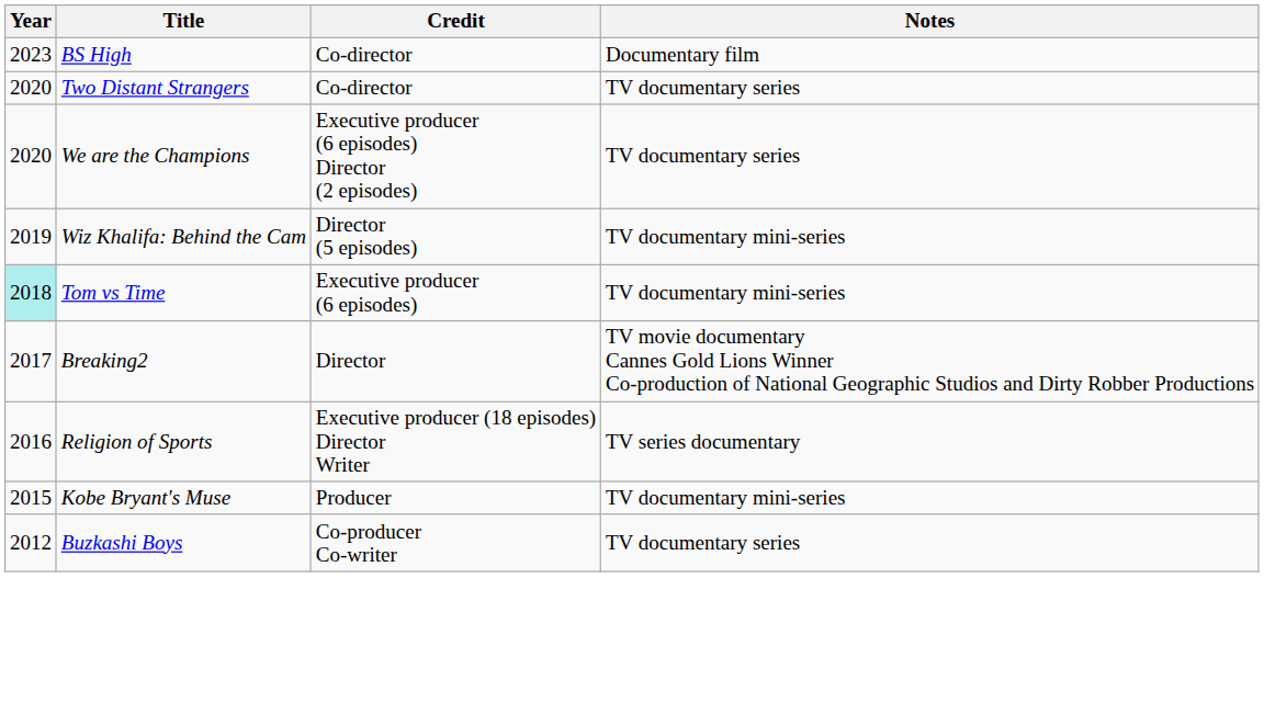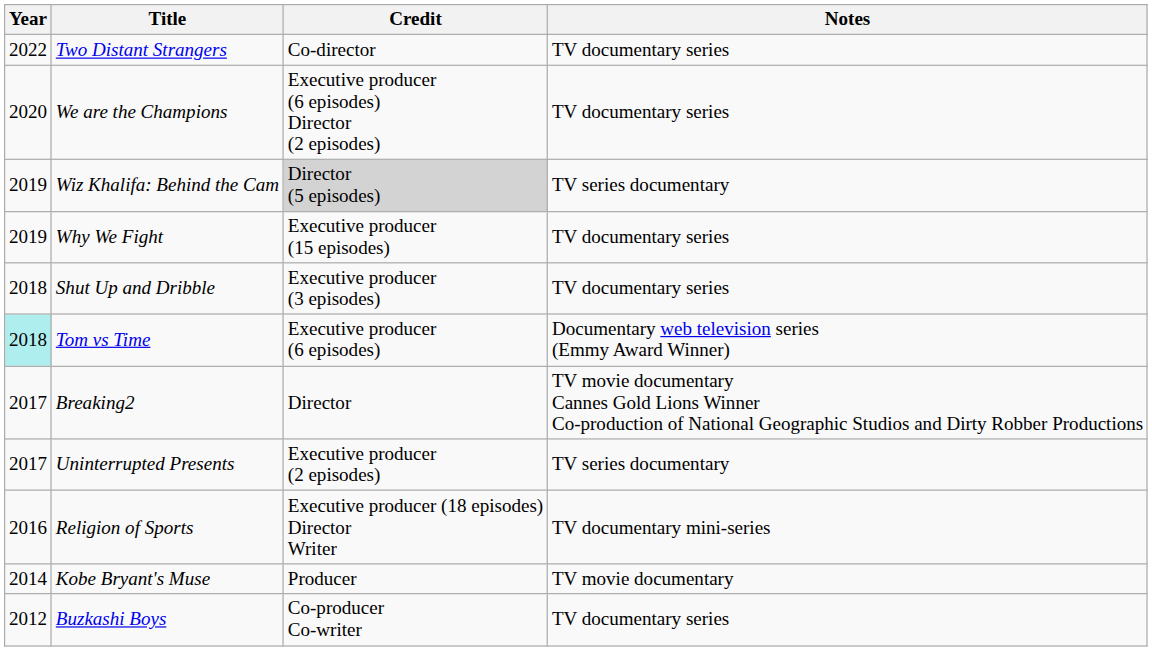- row: 2023 | BS High | Co-director | Documentary film
Two Distant Strangers | Year: 2020 -> 2022
Wiz Khalifa: Behind the Cam | Credit: no background -> lightgrey background
Wiz Khalifa: Behind the Cam | Notes: TV documentary mini-series -> TV series documentary
+ row: 2019 | Why We Fight | Executive producer (15 episodes) | TV documentary series
+ row: 2018 | Shut Up and Dribble | Executive producer (3 episodes) | TV documentary series
Tom vs Time | Notes: TV documentary mini-series -> Documentary web television series (Emmy Award Winner)
+ row: 2017 | Uninterrupted Presents | Executive producer (2 episodes) | TV series documentary
Religion of Sports | Notes: TV series documentary -> TV documentary mini-series
Kobe Bryant's Muse | Year: 2015 -> 2014
Kobe Bryant's Muse | Notes: TV documentary mini-series -> TV movie documentary
